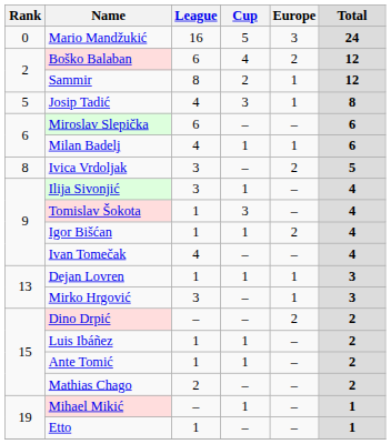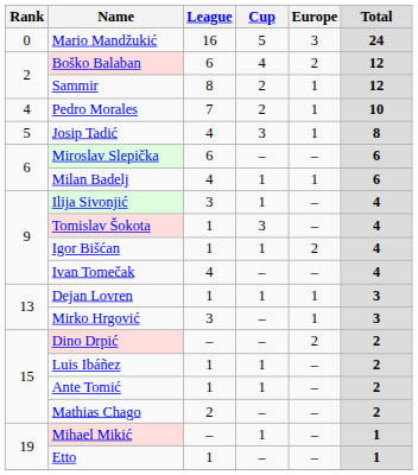+ row: 4 | Pedro Morales | 7 | 2 | 1 | 10
- row: 8 | Ivica Vrdoljak | 3 | – | 2 | 5
